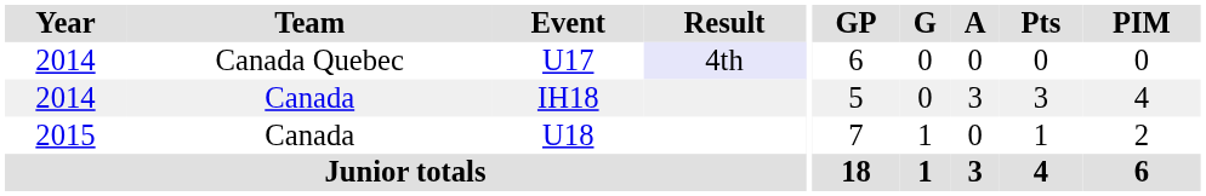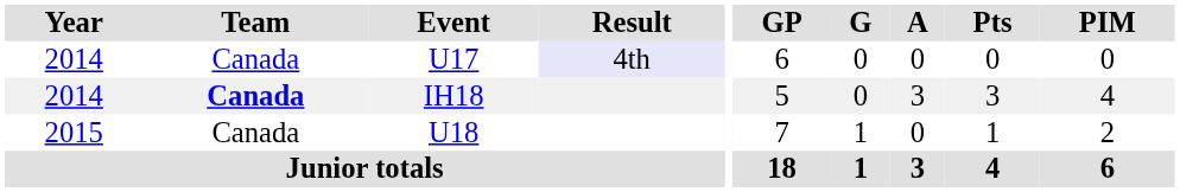U17 | Team: Canada Quebec -> Canada
IH18 | Team: normal -> bold
